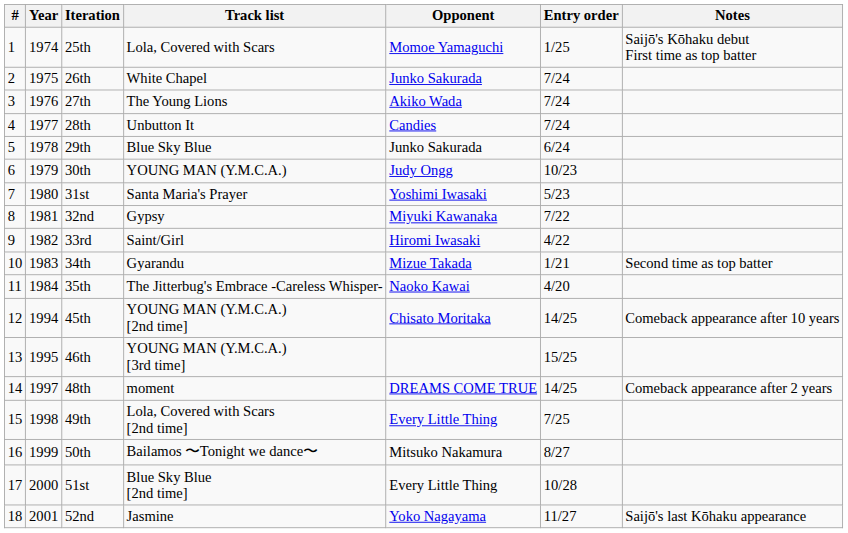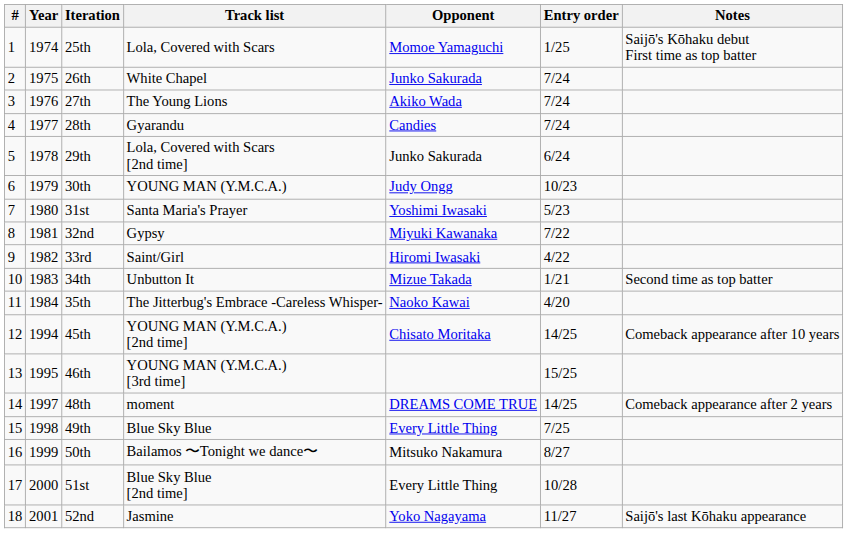28th | Track list: Unbutton It -> Gyarandu
29th | Track list: Blue Sky Blue -> Lola, Covered with Scars [2nd time]
34th | Track list: Gyarandu -> Unbutton It
49th | Track list: Lola, Covered with Scars [2nd time] -> Blue Sky Blue
